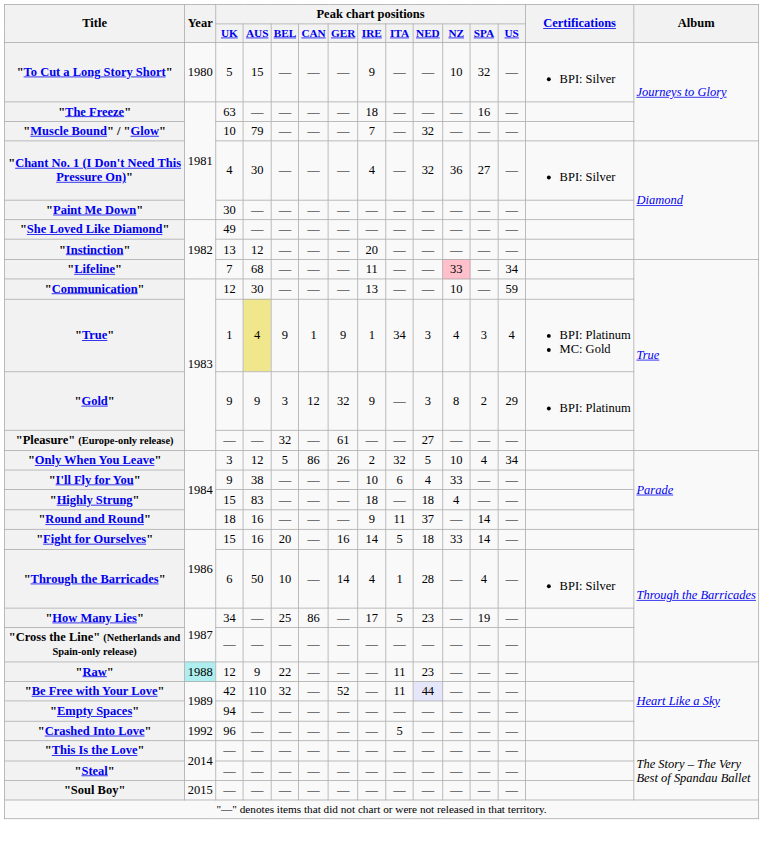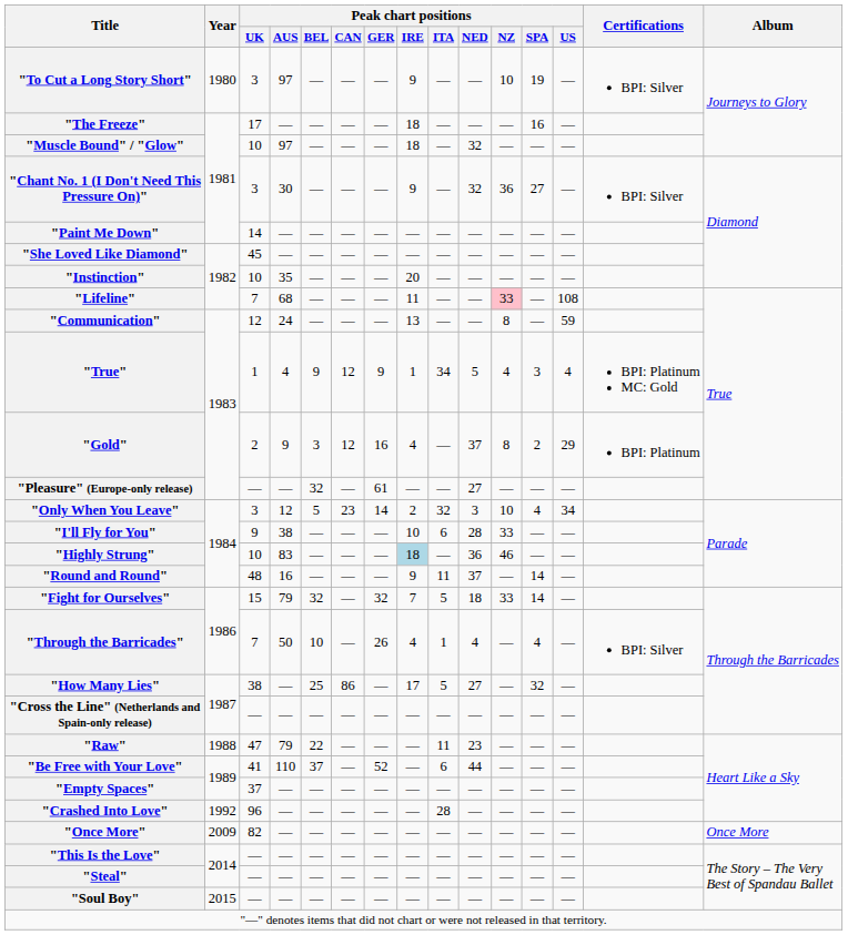"To Cut a Long Story Short" | Peak chart positions / UK: 5 -> 3
"To Cut a Long Story Short" | Peak chart positions / AUS: 15 -> 97
"To Cut a Long Story Short" | Peak chart positions / SPA: 32 -> 19
"The Freeze" | Peak chart positions / UK: 63 -> 17
"Muscle Bound" / "Glow" | Peak chart positions / AUS: 79 -> 97
"Muscle Bound" / "Glow" | Peak chart positions / IRE: 7 -> 18
"Chant No. 1 (I Don't Need This Pressure On)" | Peak chart positions / UK: 4 -> 3
"Chant No. 1 (I Don't Need This Pressure On)" | Peak chart positions / IRE: 4 -> 9
"Paint Me Down" | Peak chart positions / UK: 30 -> 14
"She Loved Like Diamond" | Peak chart positions / UK: 49 -> 45
"Instinction" | Peak chart positions / UK: 13 -> 10
"Instinction" | Peak chart positions / AUS: 12 -> 35
"Lifeline" | Peak chart positions / US: 34 -> 108
"Communication" | Peak chart positions / AUS: 30 -> 24
"Communication" | Peak chart positions / NZ: 10 -> 8
"True" | Peak chart positions / AUS: khaki background -> no background
"True" | Peak chart positions / CAN: 1 -> 12
"True" | Peak chart positions / NED: 3 -> 5
"Gold" | Peak chart positions / UK: 9 -> 2
"Gold" | Peak chart positions / GER: 32 -> 16
"Gold" | Peak chart positions / IRE: 9 -> 4
"Gold" | Peak chart positions / NED: 3 -> 37
"Only When You Leave" | Peak chart positions / CAN: 86 -> 23
"Only When You Leave" | Peak chart positions / GER: 26 -> 14
"Only When You Leave" | Peak chart positions / NED: 5 -> 3
"I'll Fly for You" | Peak chart positions / NED: 4 -> 28
"Highly Strung" | Peak chart positions / UK: 15 -> 10
"Highly Strung" | Peak chart positions / IRE: no background -> lightblue background
"Highly Strung" | Peak chart positions / NED: 18 -> 36
"Highly Strung" | Peak chart positions / NZ: 4 -> 46
"Round and Round" | Peak chart positions / UK: 18 -> 48
"Fight for Ourselves" | Peak chart positions / AUS: 16 -> 79
"Fight for Ourselves" | Peak chart positions / BEL: 20 -> 32
"Fight for Ourselves" | Peak chart positions / GER: 16 -> 32
"Fight for Ourselves" | Peak chart positions / IRE: 14 -> 7
"Through the Barricades" | Peak chart positions / UK: 6 -> 7
"Through the Barricades" | Peak chart positions / GER: 14 -> 26
"Through the Barricades" | Peak chart positions / NED: 28 -> 4
"How Many Lies" | Peak chart positions / UK: 34 -> 38
"How Many Lies" | Peak chart positions / NED: 23 -> 27
"How Many Lies" | Peak chart positions / SPA: 19 -> 32
"Raw" | Year: paleturquoise background -> no background
"Raw" | Peak chart positions / UK: 12 -> 47
"Raw" | Peak chart positions / AUS: 9 -> 79
"Be Free with Your Love" | Peak chart positions / UK: 42 -> 41
"Be Free with Your Love" | Peak chart positions / BEL: 32 -> 37
"Be Free with Your Love" | Peak chart positions / ITA: 11 -> 6
"Be Free with Your Love" | Peak chart positions / NED: lavender background -> no background
"Empty Spaces" | Peak chart positions / UK: 94 -> 37
"Crashed Into Love" | Peak chart positions / ITA: 5 -> 28
+ row: "Once More" | 2009 | 82 | — | — | — | — | — | — | — | — | — | — | Once More
